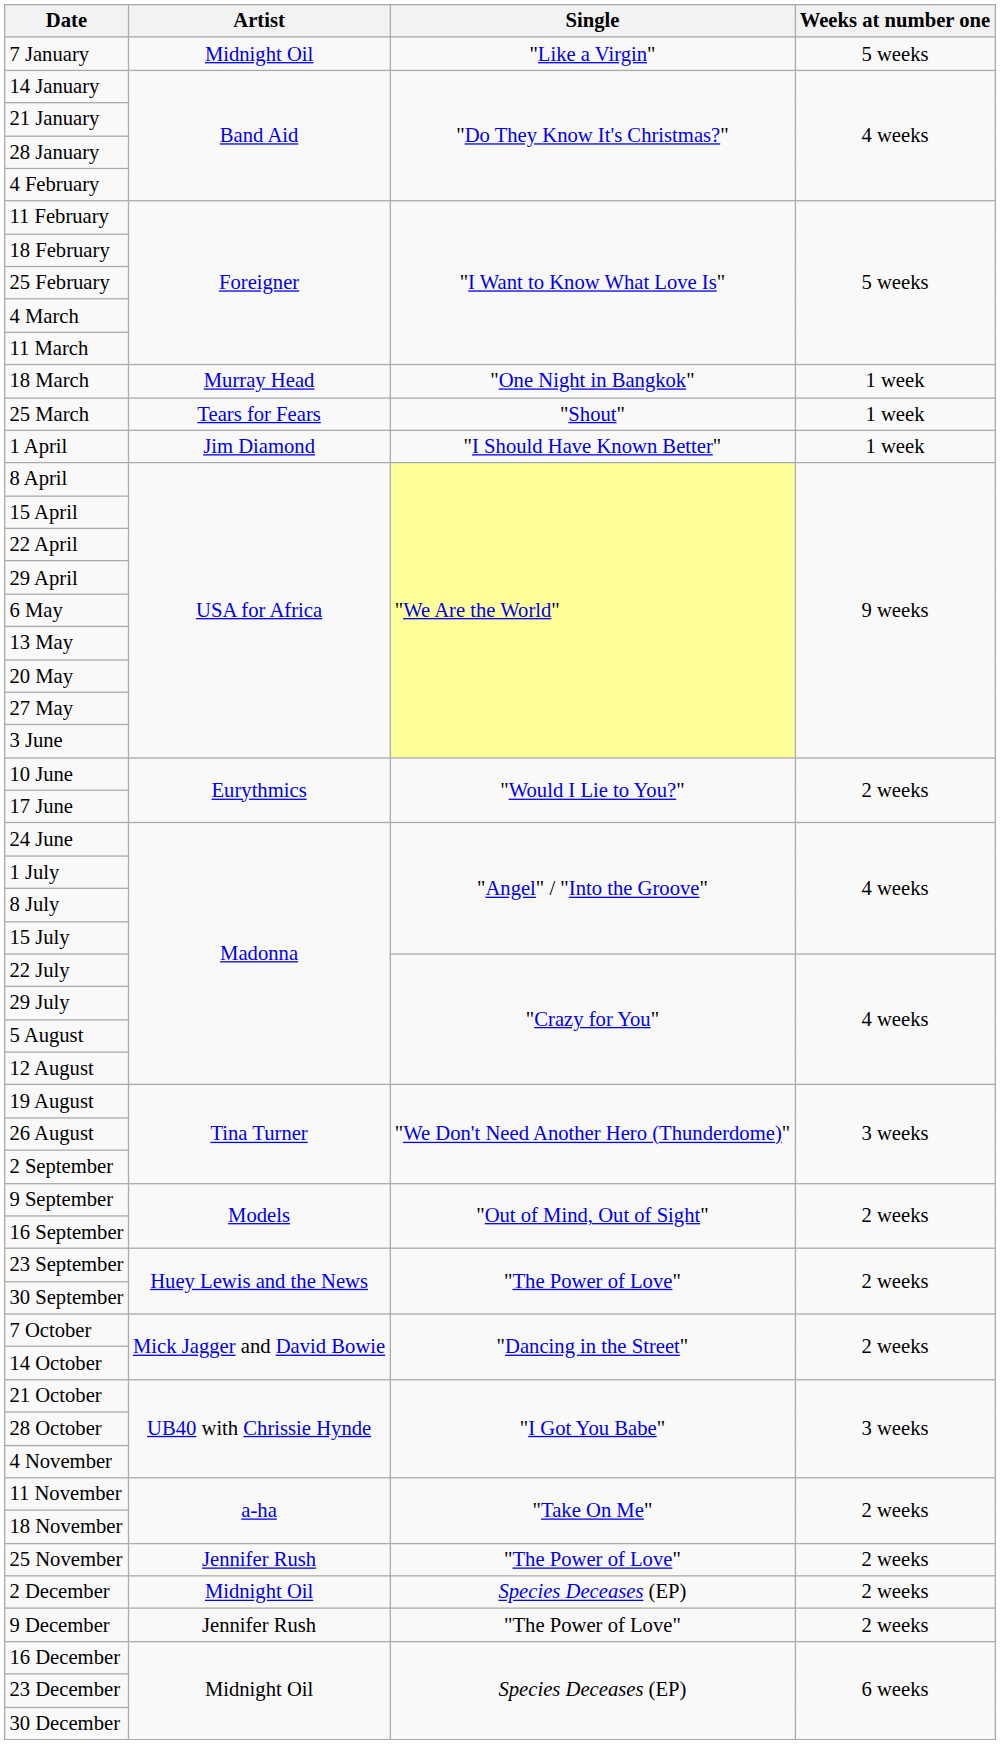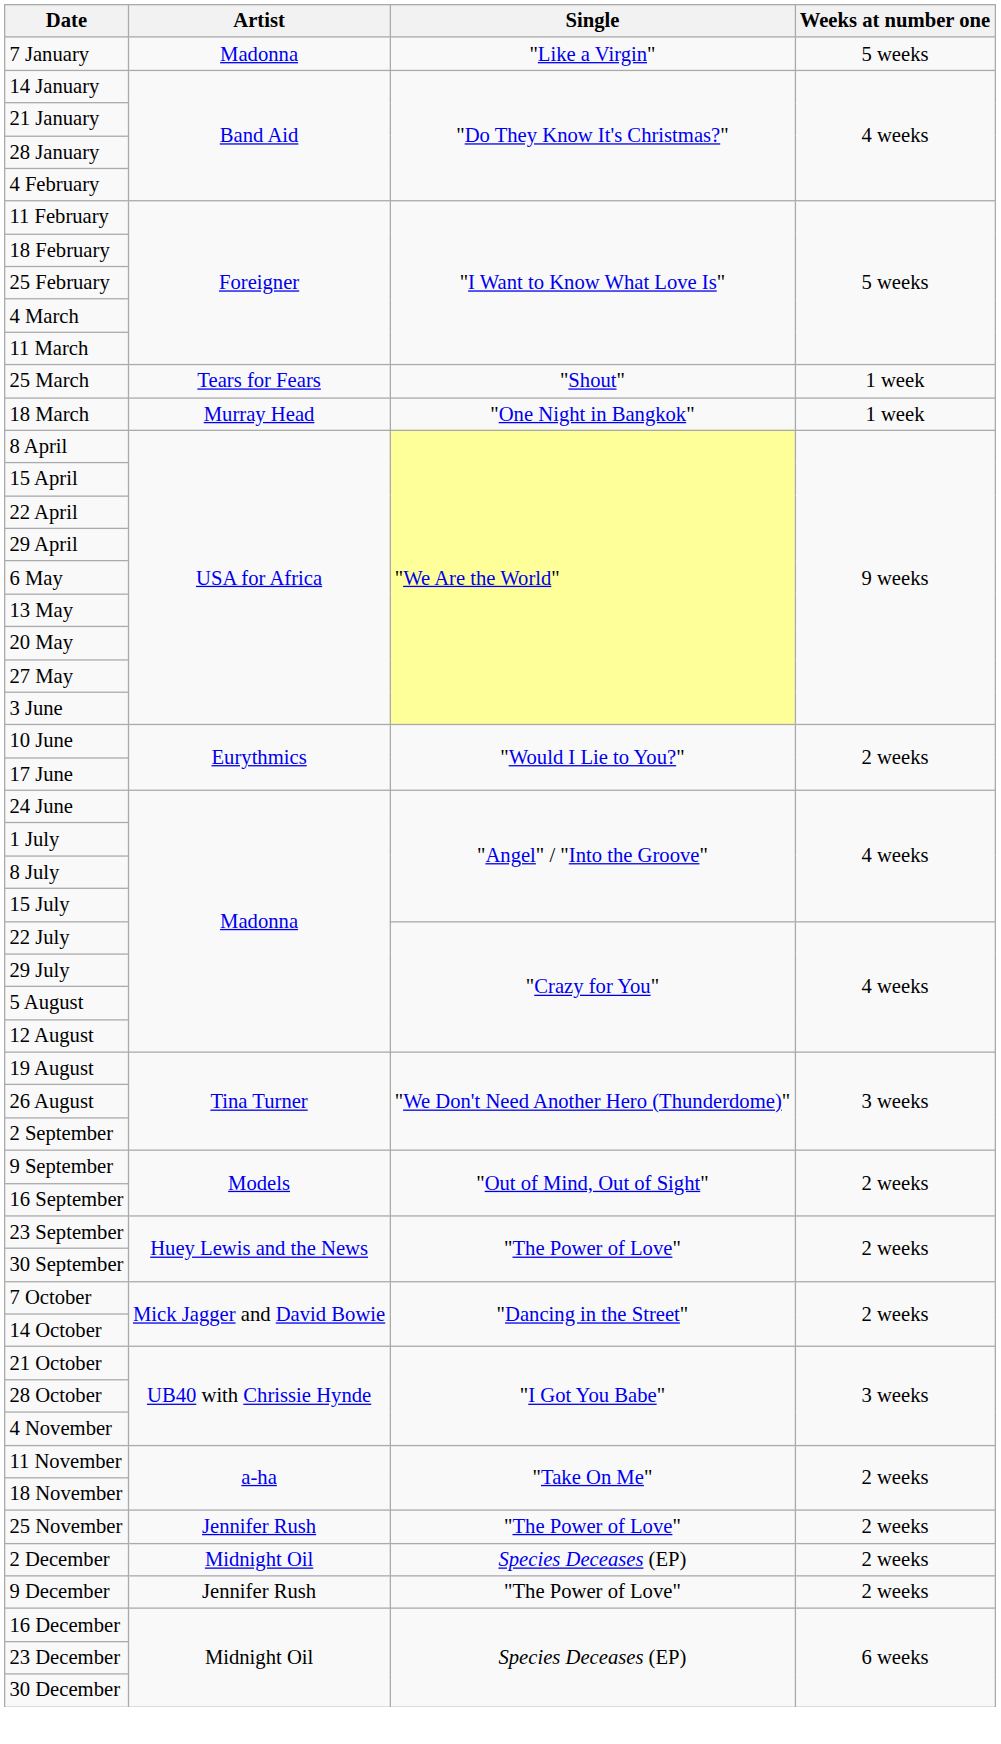7 January | Artist: Midnight Oil -> Madonna
rows swapped: 18 March <-> 25 March
- row: 1 April | Jim Diamond | "I Should Have Known Better" | 1 week
